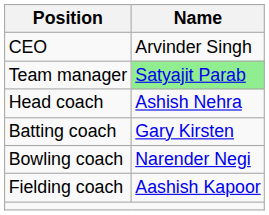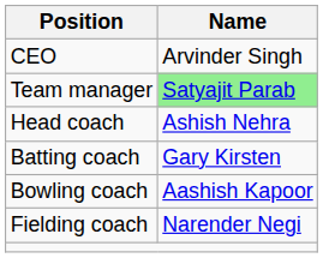Bowling coach | Name: Narender Negi -> Aashish Kapoor
Fielding coach | Name: Aashish Kapoor -> Narender Negi
